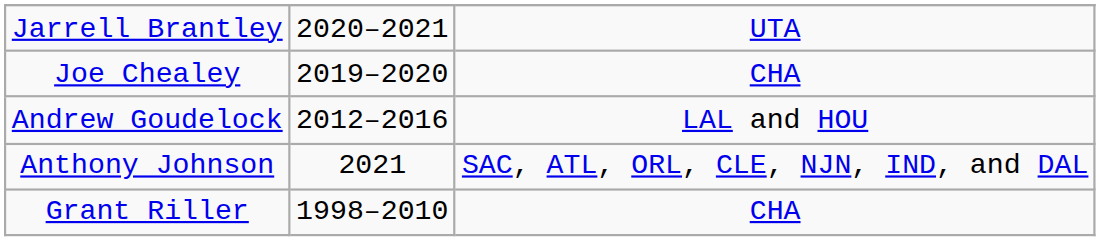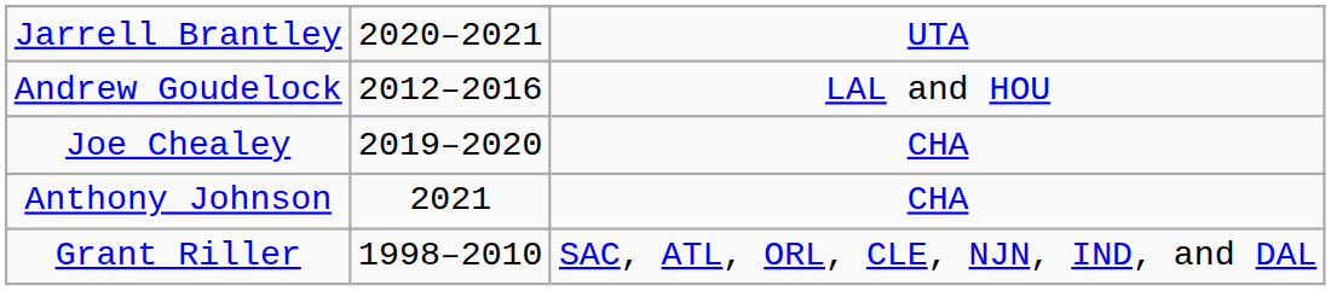rows swapped: Joe Chealey <-> Andrew Goudelock
Anthony Johnson | column 3: SAC, ATL, ORL, CLE, NJN, IND, and DAL -> CHA
Grant Riller | column 3: CHA -> SAC, ATL, ORL, CLE, NJN, IND, and DAL
